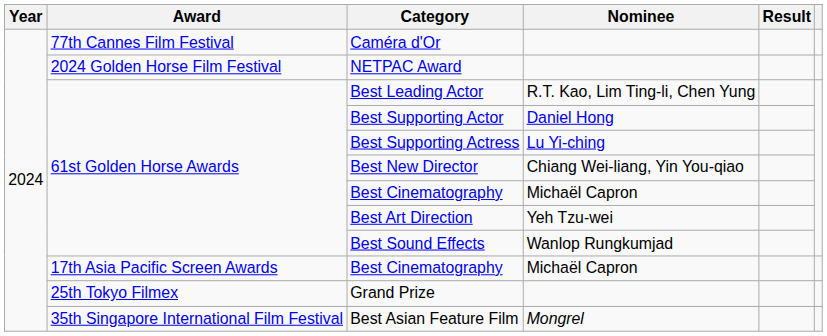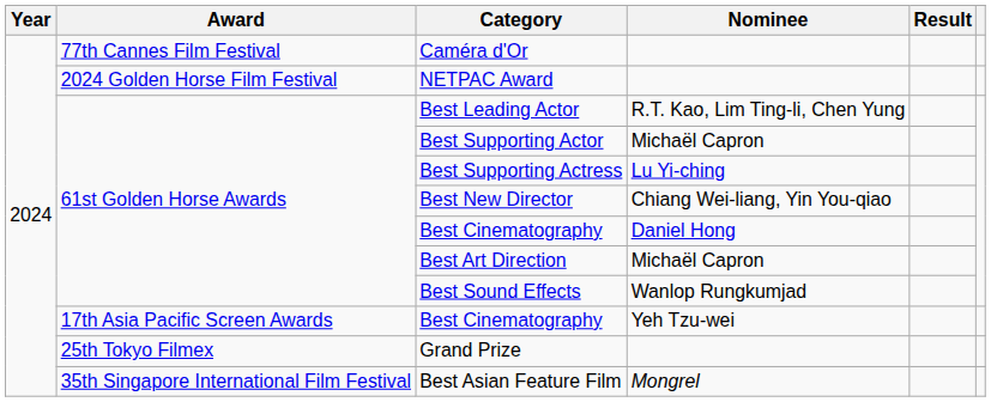Best Supporting Actor | Nominee: Daniel Hong -> Michaël Capron
61st Golden Horse Awards / Best Cinematography | Nominee: Michaël Capron -> Daniel Hong
Best Art Direction | Nominee: Yeh Tzu-wei -> Michaël Capron
17th Asia Pacific Screen Awards / Best Cinematography | Nominee: Michaël Capron -> Yeh Tzu-wei
